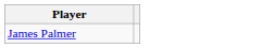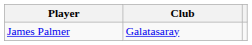+ column: Club | Galatasaray
